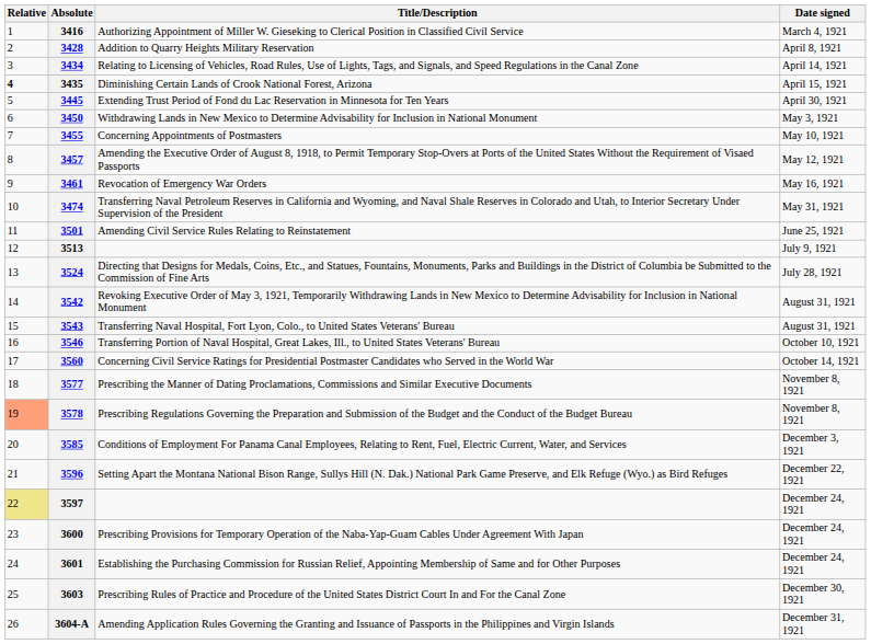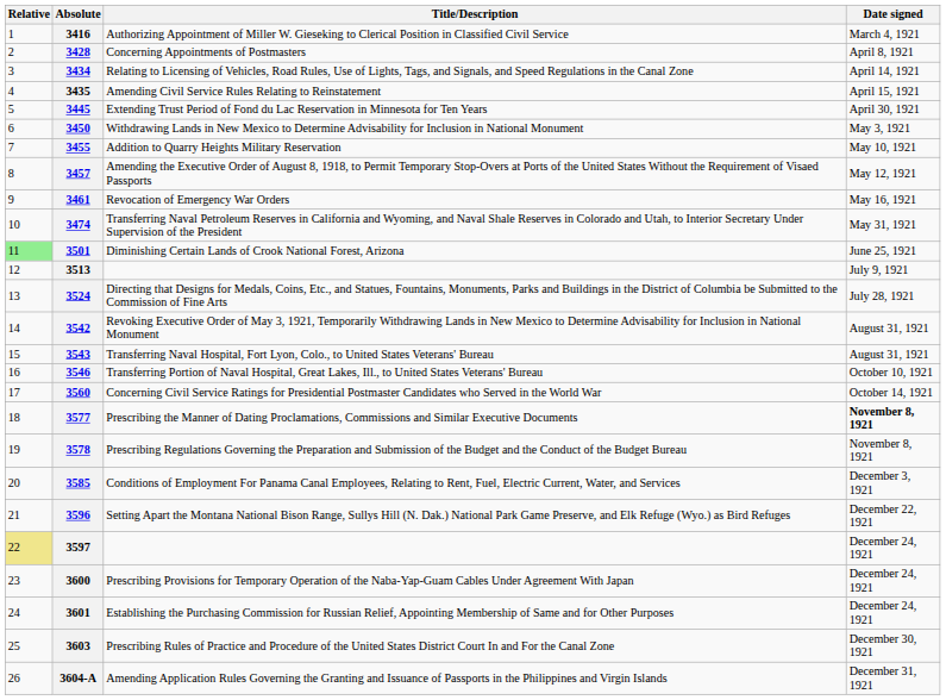3428 | Title/Description: Addition to Quarry Heights Military Reservation -> Concerning Appointments of Postmasters
3435 | Relative: bold -> normal
3435 | Title/Description: Diminishing Certain Lands of Crook National Forest, Arizona -> Amending Civil Service Rules Relating to Reinstatement
3455 | Title/Description: Concerning Appointments of Postmasters -> Addition to Quarry Heights Military Reservation
3501 | Relative: no background -> lightgreen background
3501 | Title/Description: Amending Civil Service Rules Relating to Reinstatement -> Diminishing Certain Lands of Crook National Forest, Arizona
3577 | Date signed: normal -> bold
3578 | Relative: lightsalmon background -> no background
